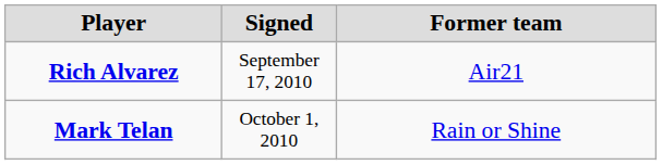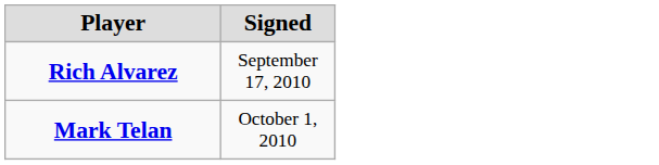- column: Former team | Air21 | Rain or Shine
